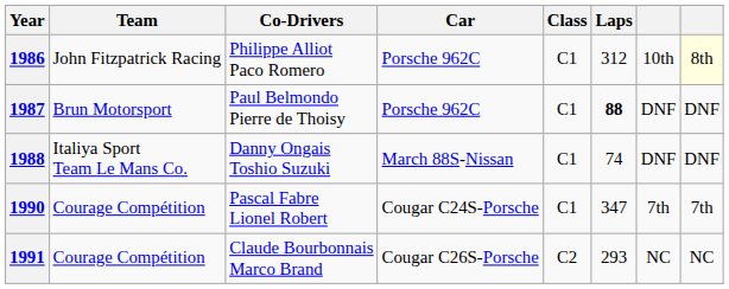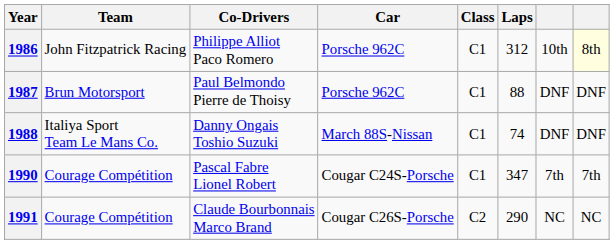1987 | Laps: bold -> normal
1991 | Laps: 293 -> 290
